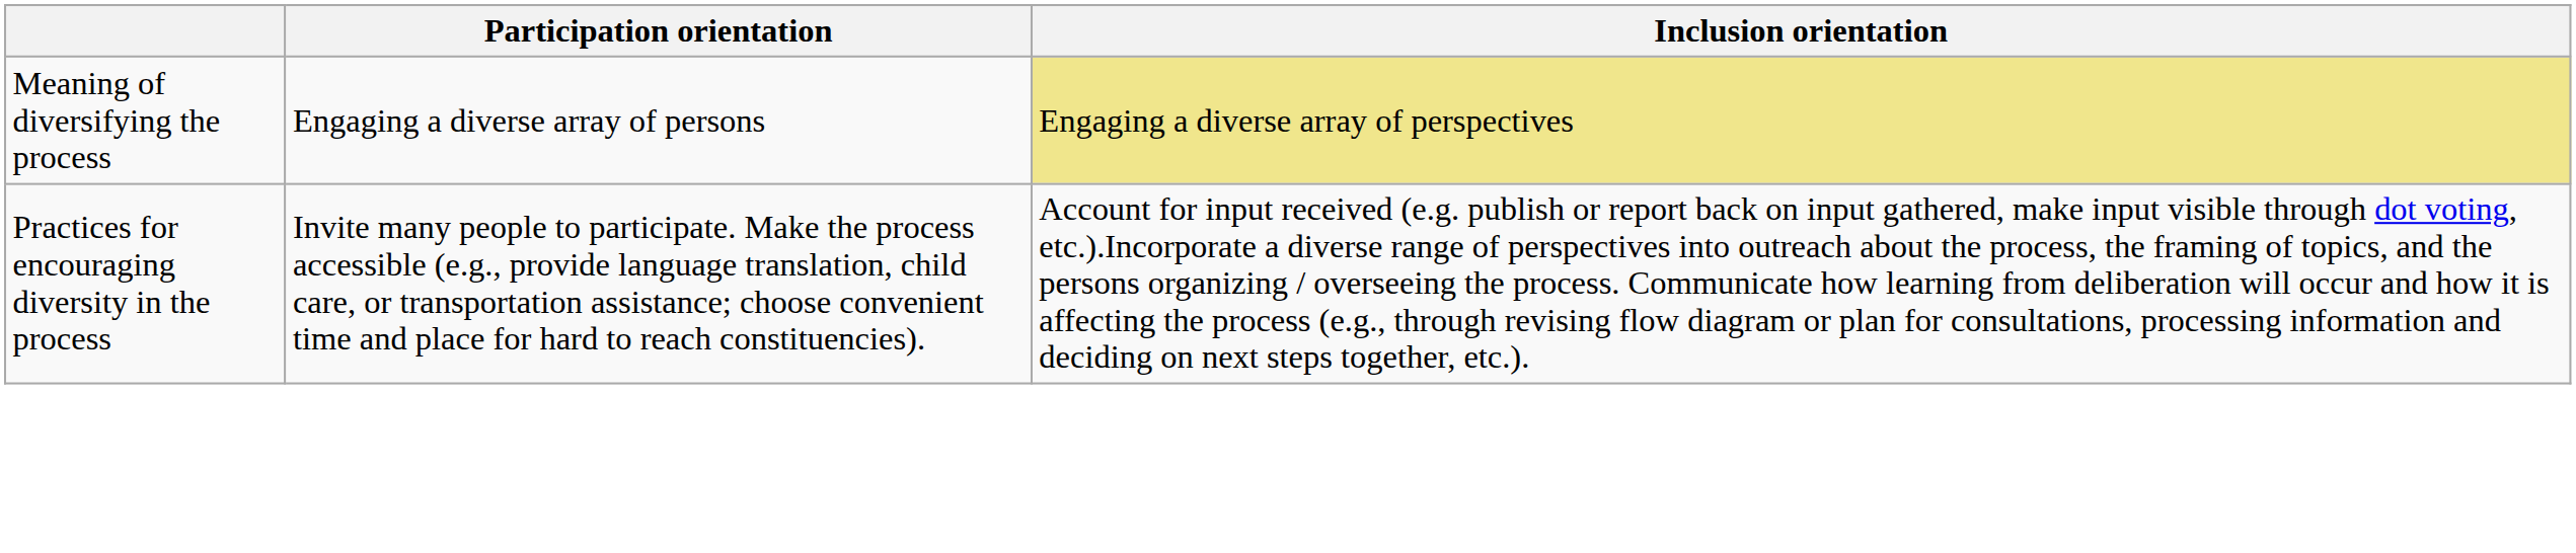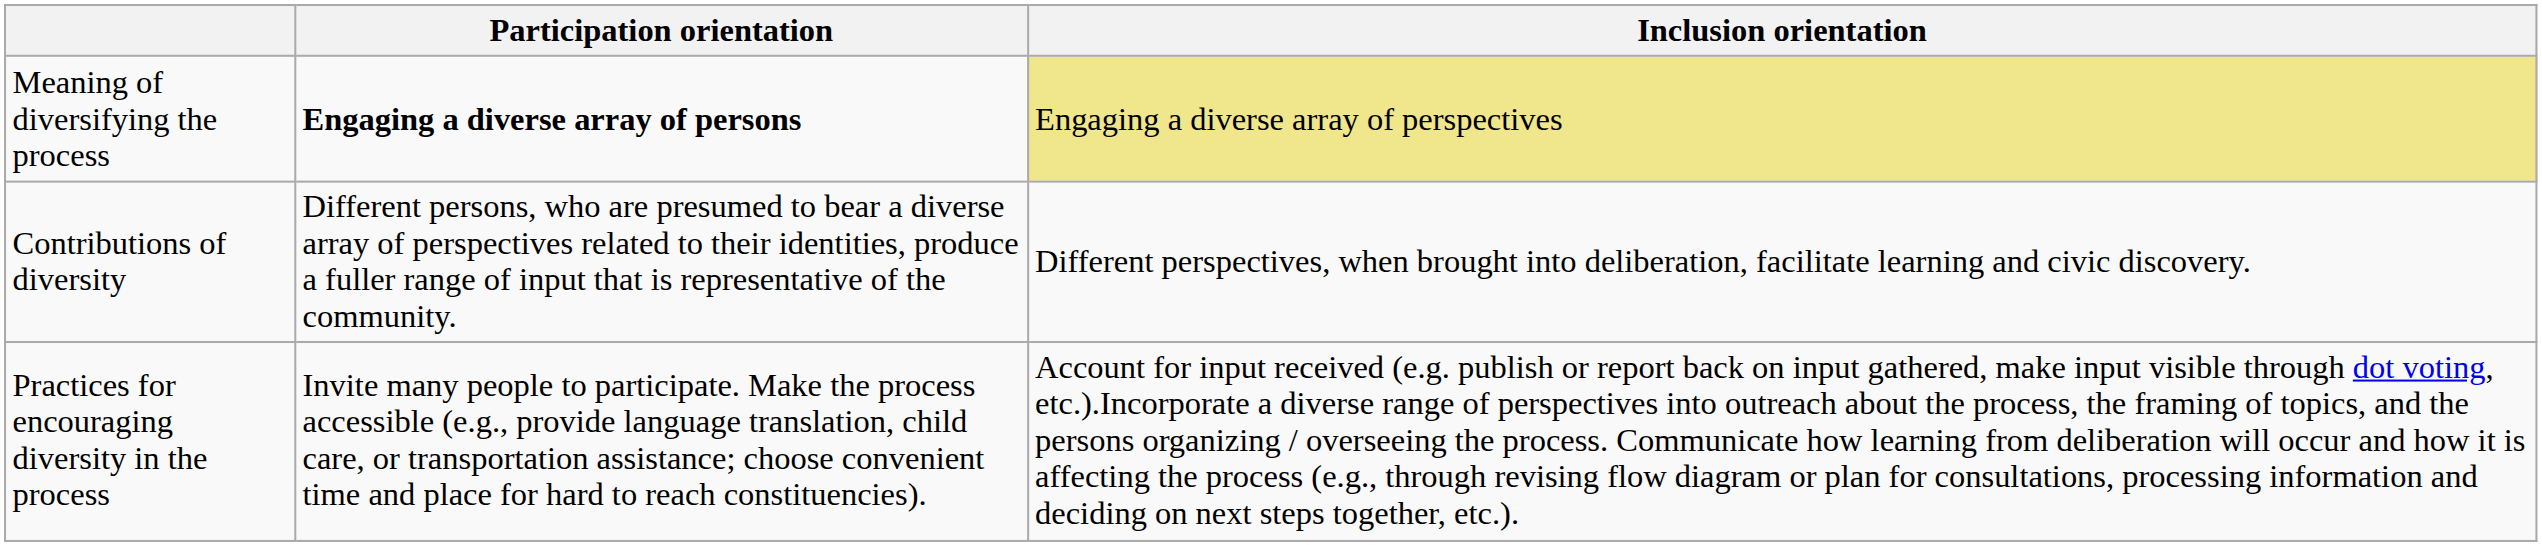Meaning of diversifying the process | Participation orientation: normal -> bold
+ row: Contributions of diversity | Different persons, who are presumed to bear a diverse array of perspectives related to their identities, produce a fuller range of input that is representative of the community. | Different perspectives, when brought into deliberation, facilitate learning and civic discovery.
